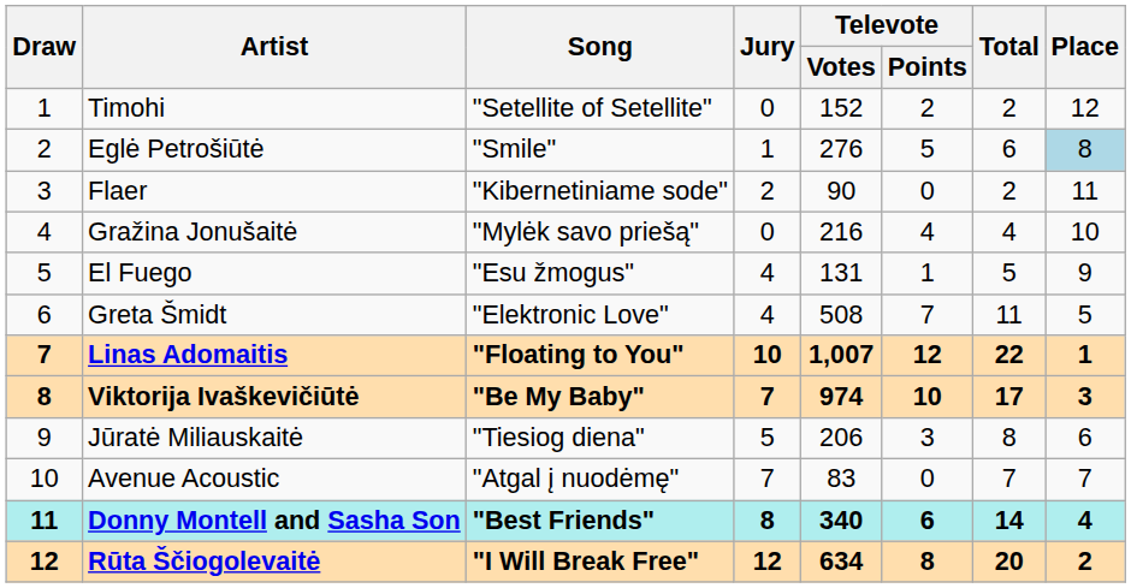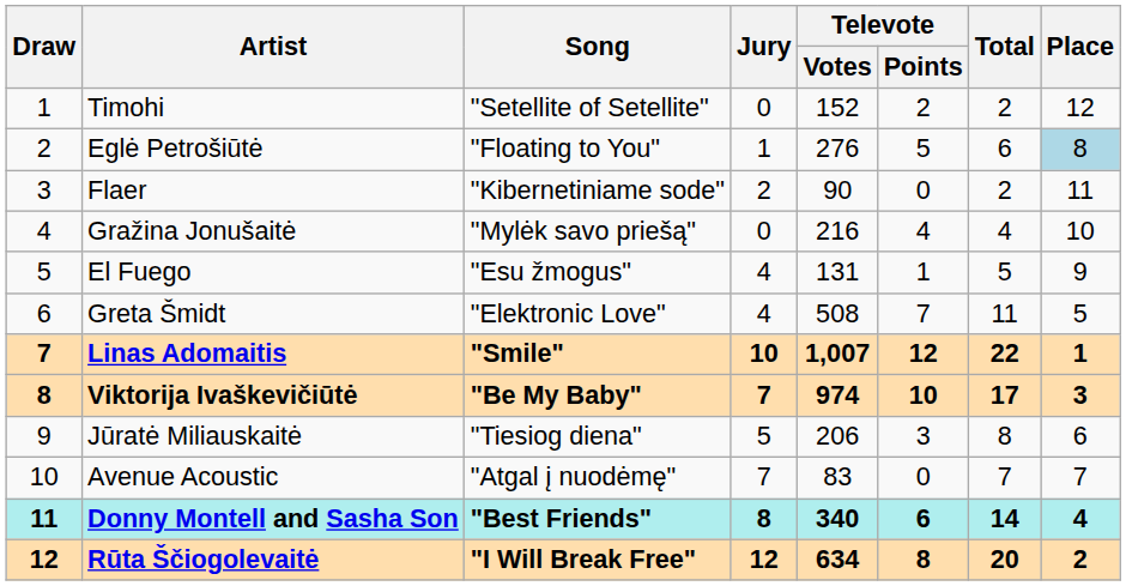Eglė Petrošiūtė | Song: "Smile" -> "Floating to You"
Linas Adomaitis | Song: "Floating to You" -> "Smile"
